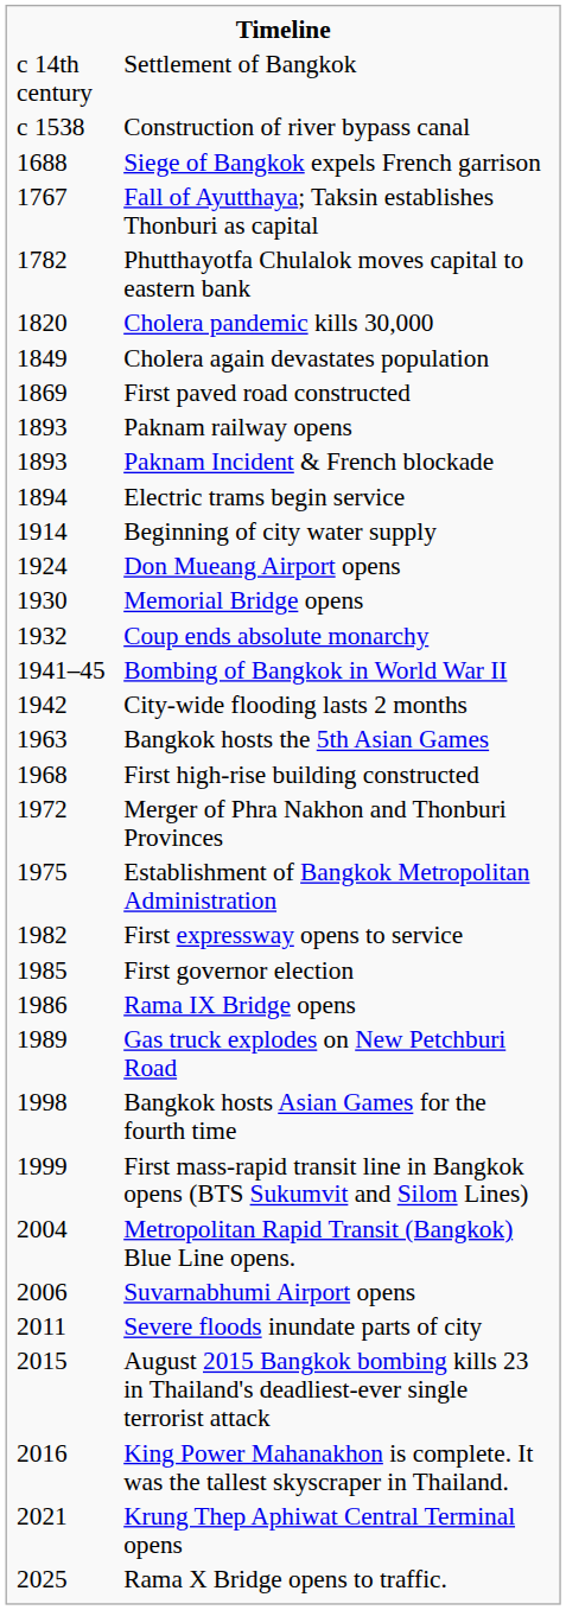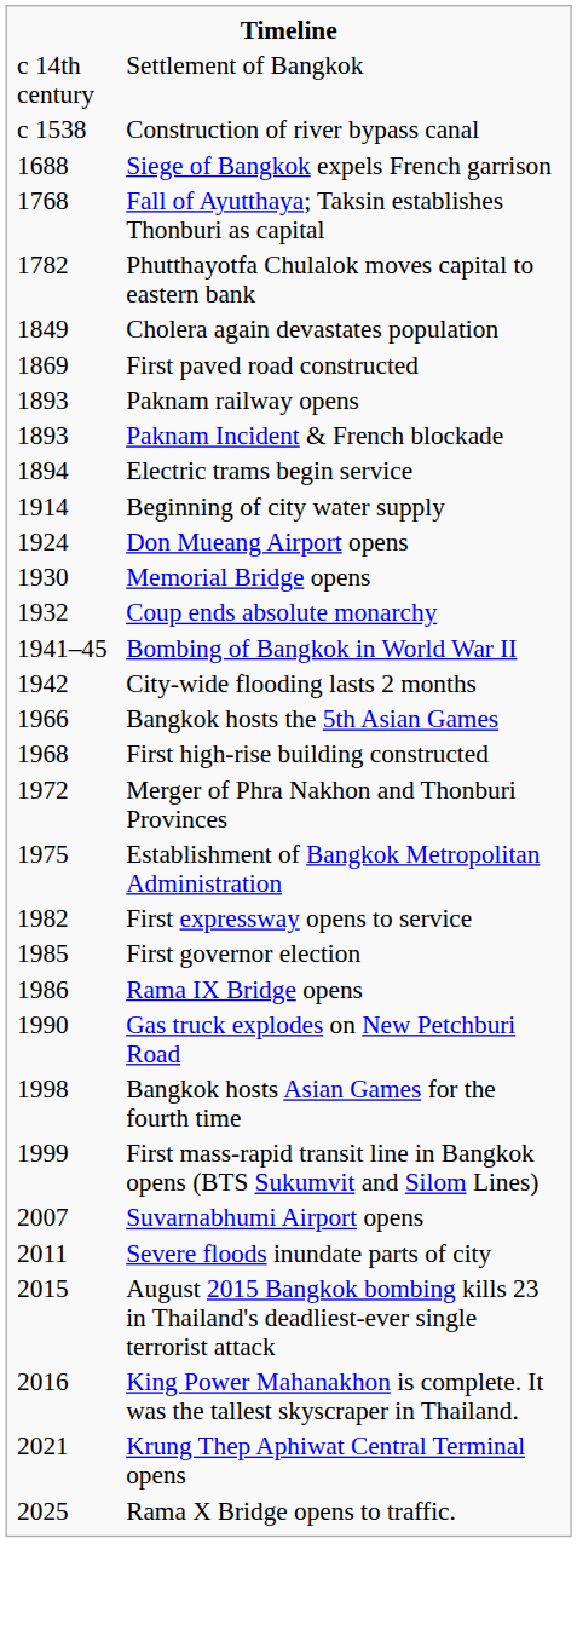Fall of Ayutthaya; Taksin establishes Thonburi as capital | column 1: 1767 -> 1768
- row: 1820 | Cholera pandemic kills 30,000
Bangkok hosts the 5th Asian Games | column 1: 1963 -> 1966
Gas truck explodes on New Petchburi Road | column 1: 1989 -> 1990
- row: 2004 | Metropolitan Rapid Transit (Bangkok) Blue Line opens.
Suvarnabhumi Airport opens | column 1: 2006 -> 2007
